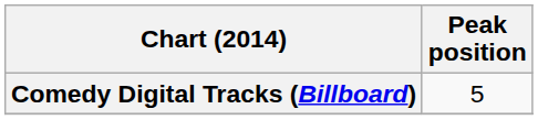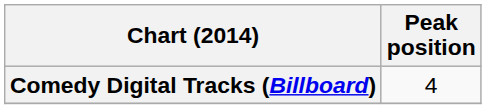Comedy Digital Tracks (Billboard) | Peak position: 5 -> 4
